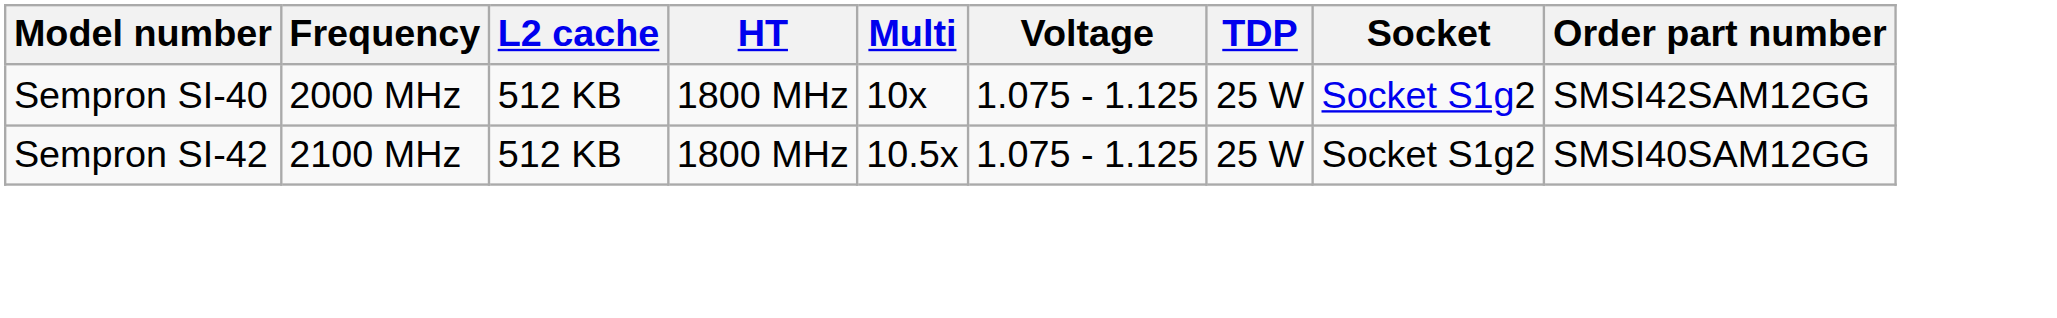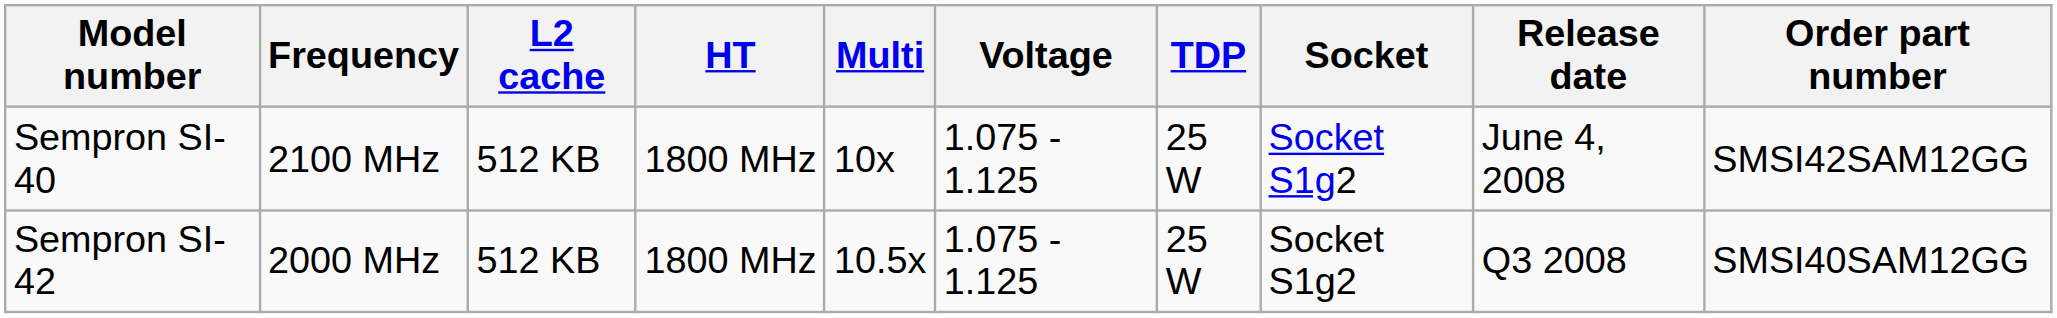+ column: Release date | June 4, 2008 | Q3 2008
Sempron SI-40 | Frequency: 2000 MHz -> 2100 MHz
Sempron SI-42 | Frequency: 2100 MHz -> 2000 MHz
